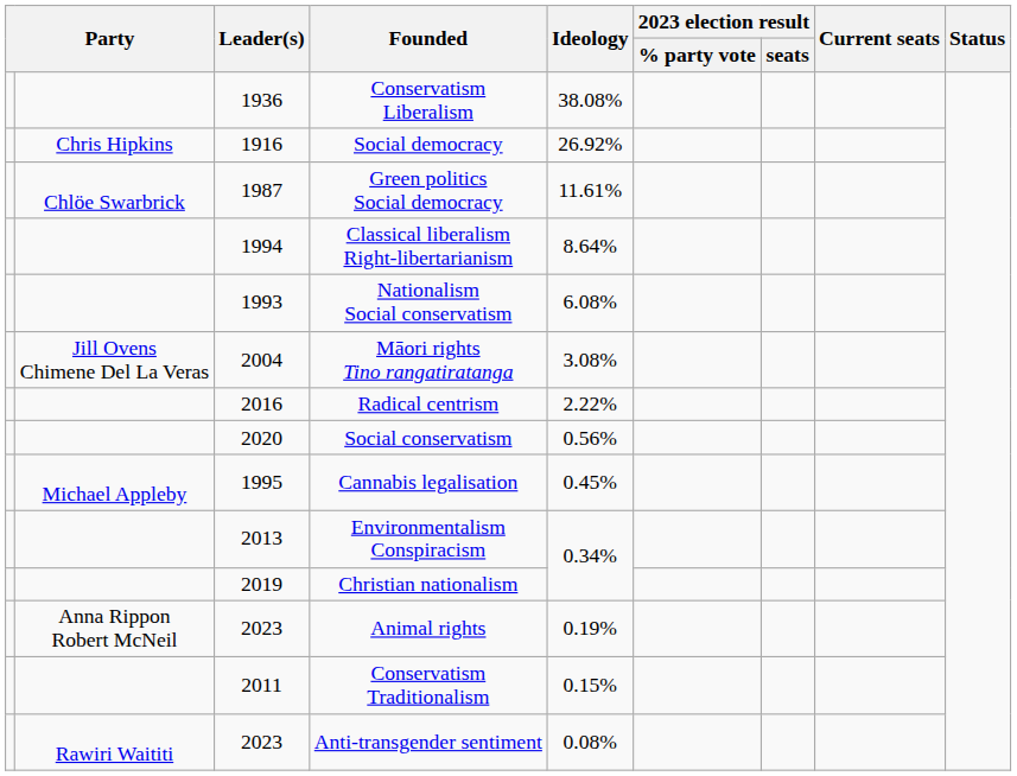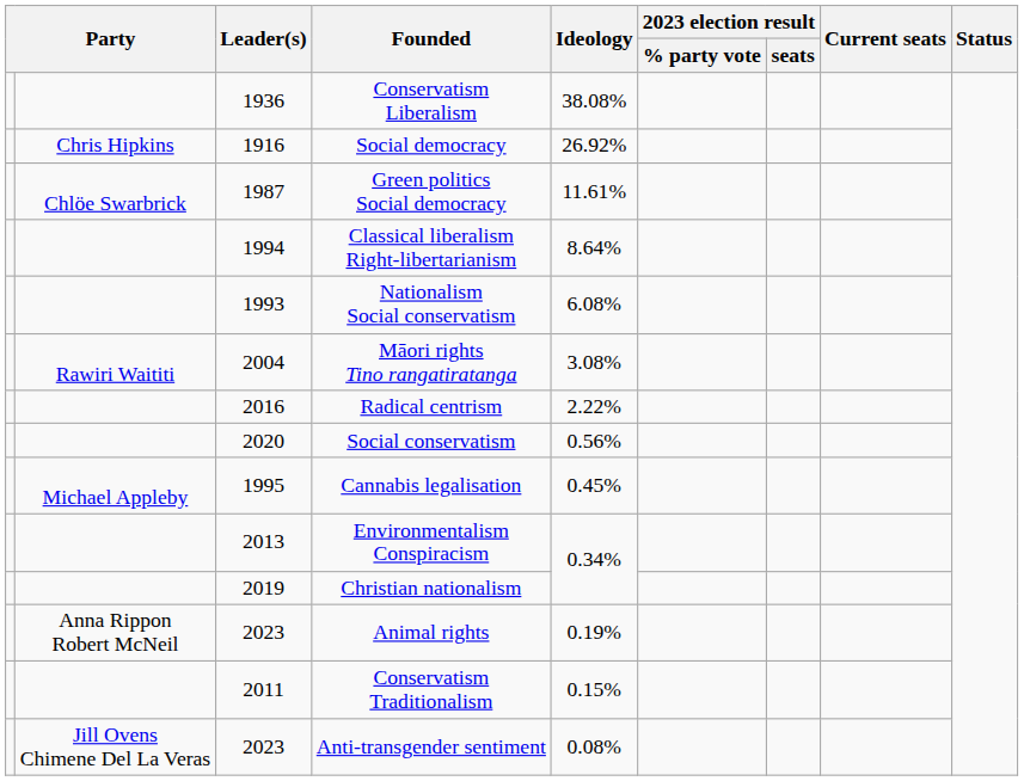Māori rights Tino rangatiratanga | column 2: Jill Ovens Chimene Del La Veras -> Rawiri Waititi
Anti-transgender sentiment | column 2: Rawiri Waititi -> Jill Ovens Chimene Del La Veras
